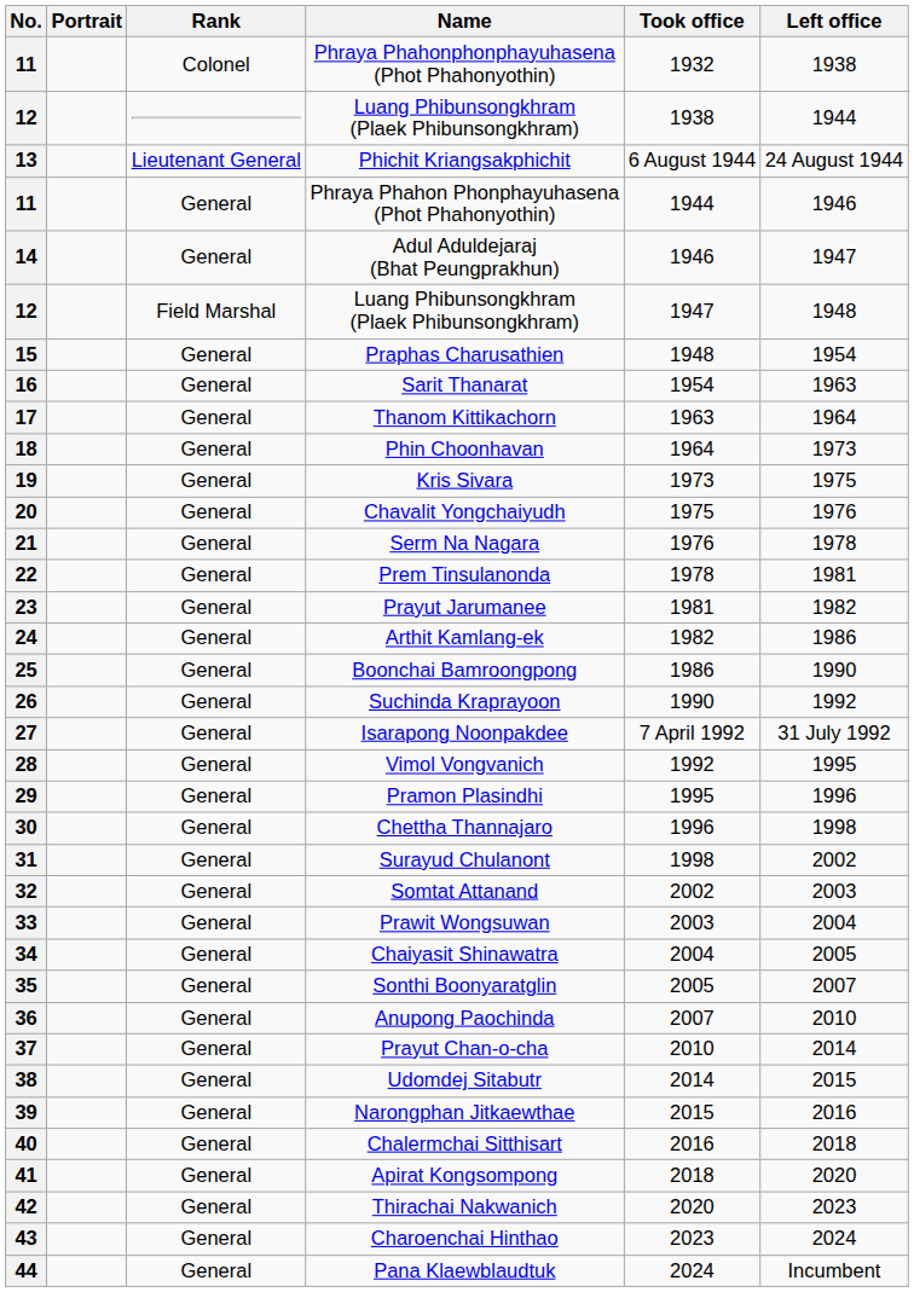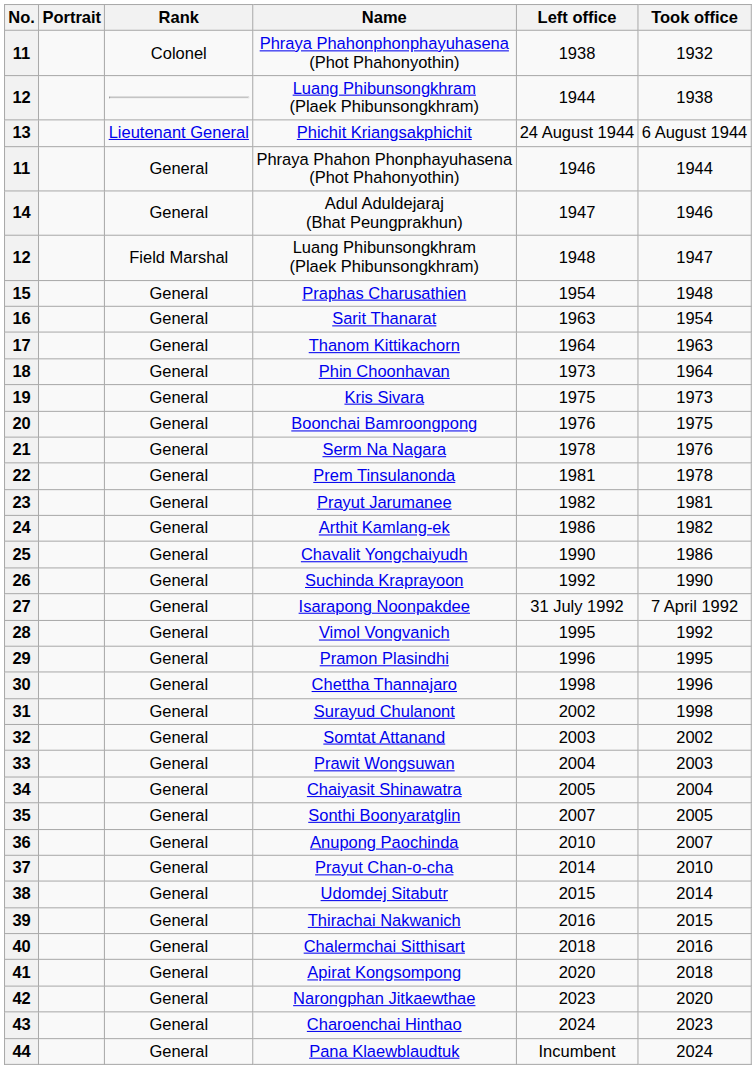columns swapped: Took office <-> Left office
20 | Name: Chavalit Yongchaiyudh -> Boonchai Bamroongpong
25 | Name: Boonchai Bamroongpong -> Chavalit Yongchaiyudh
39 | Name: Narongphan Jitkaewthae -> Thirachai Nakwanich
42 | Name: Thirachai Nakwanich -> Narongphan Jitkaewthae
